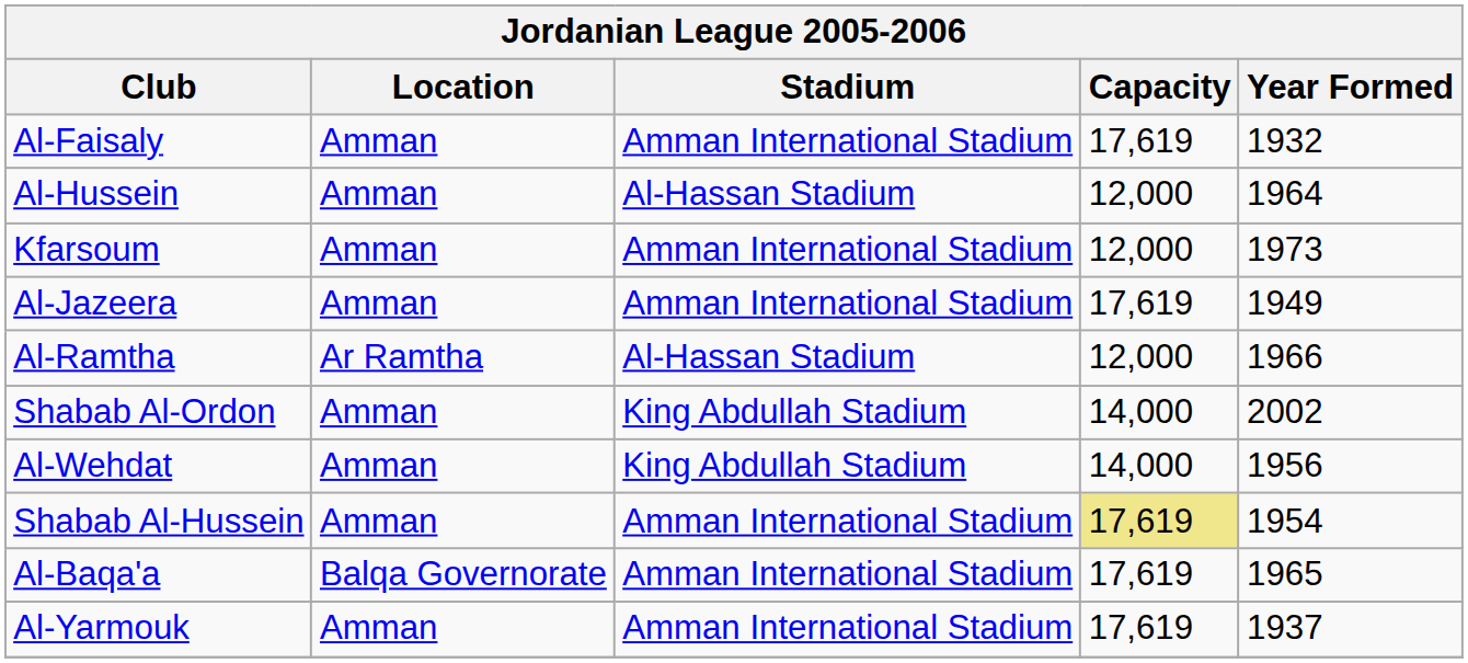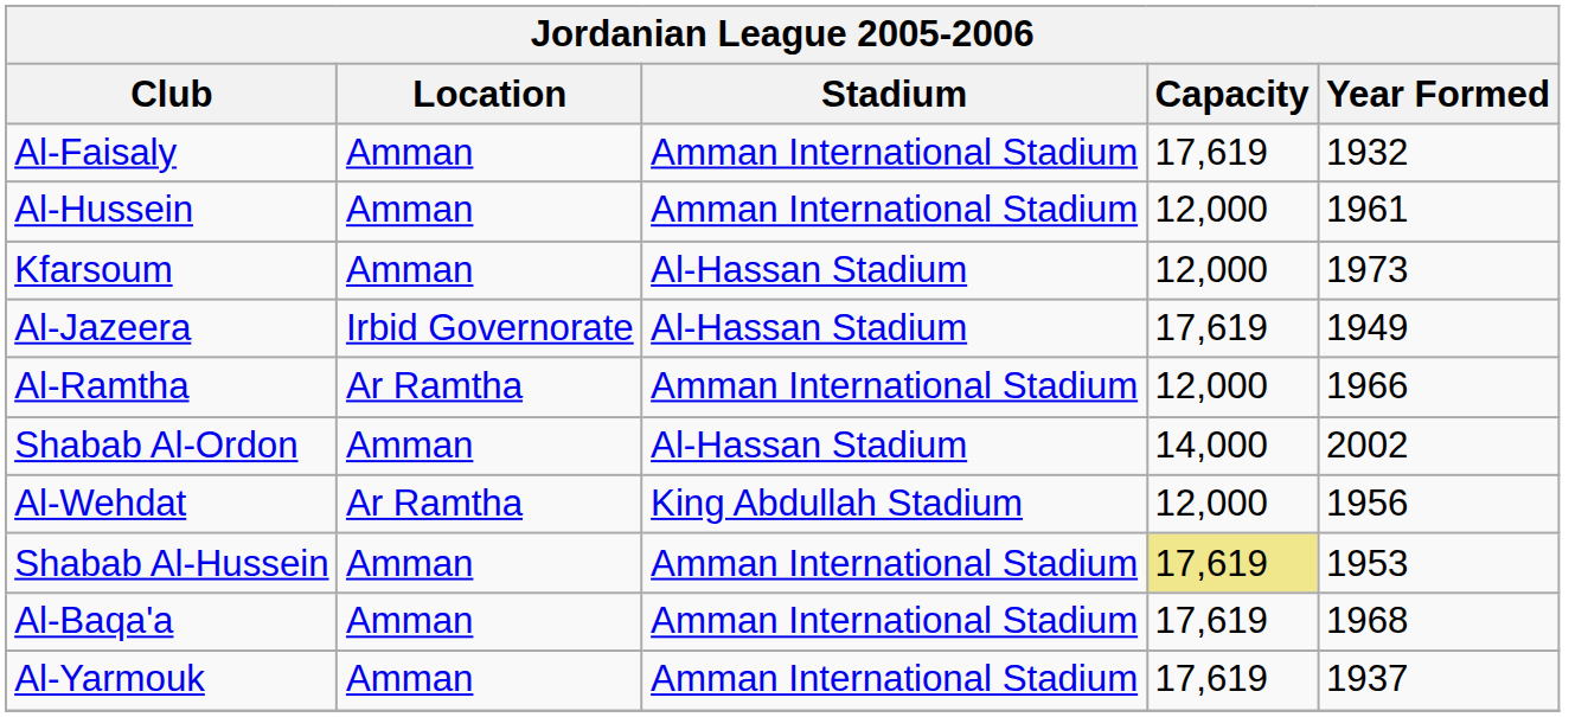Al-Hussein | Stadium: Al-Hassan Stadium -> Amman International Stadium
Al-Hussein | Year Formed: 1964 -> 1961
Kfarsoum | Stadium: Amman International Stadium -> Al-Hassan Stadium
Al-Jazeera | Location: Amman -> Irbid Governorate
Al-Jazeera | Stadium: Amman International Stadium -> Al-Hassan Stadium
Al-Ramtha | Stadium: Al-Hassan Stadium -> Amman International Stadium
Shabab Al-Ordon | Stadium: King Abdullah Stadium -> Al-Hassan Stadium
Al-Wehdat | Location: Amman -> Ar Ramtha
Al-Wehdat | Capacity: 14,000 -> 12,000
Shabab Al-Hussein | Year Formed: 1954 -> 1953
Al-Baqa'a | Location: Balqa Governorate -> Amman
Al-Baqa'a | Year Formed: 1965 -> 1968
